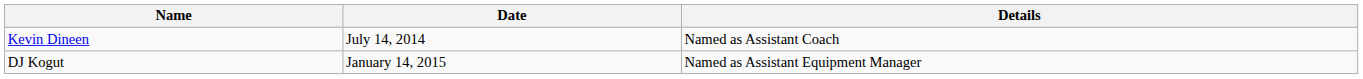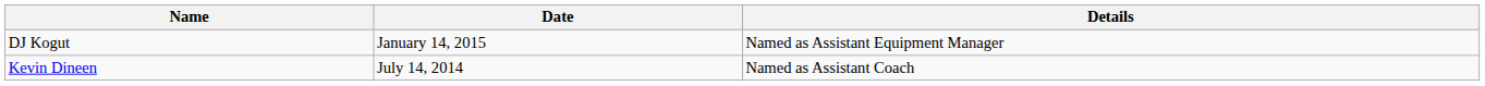rows swapped: Kevin Dineen <-> DJ Kogut
